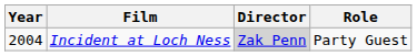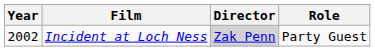Incident at Loch Ness | Year: 2004 -> 2002
